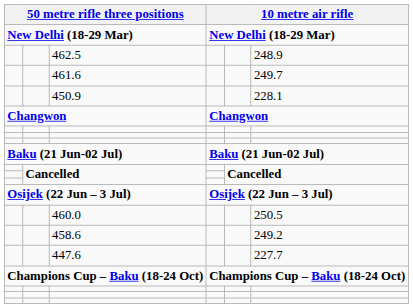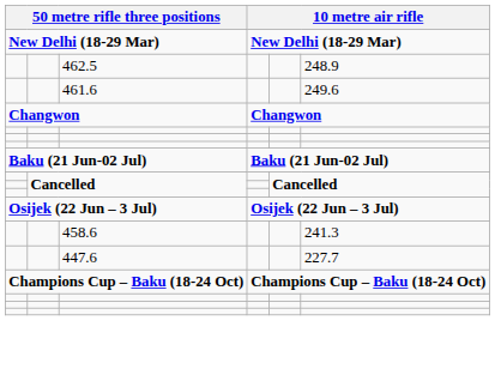461.6 | column 6: 249.7 -> 249.6
- row: 450.9 | 228.1
- row: 460.0 | 250.5
458.6 | column 6: 249.2 -> 241.3
